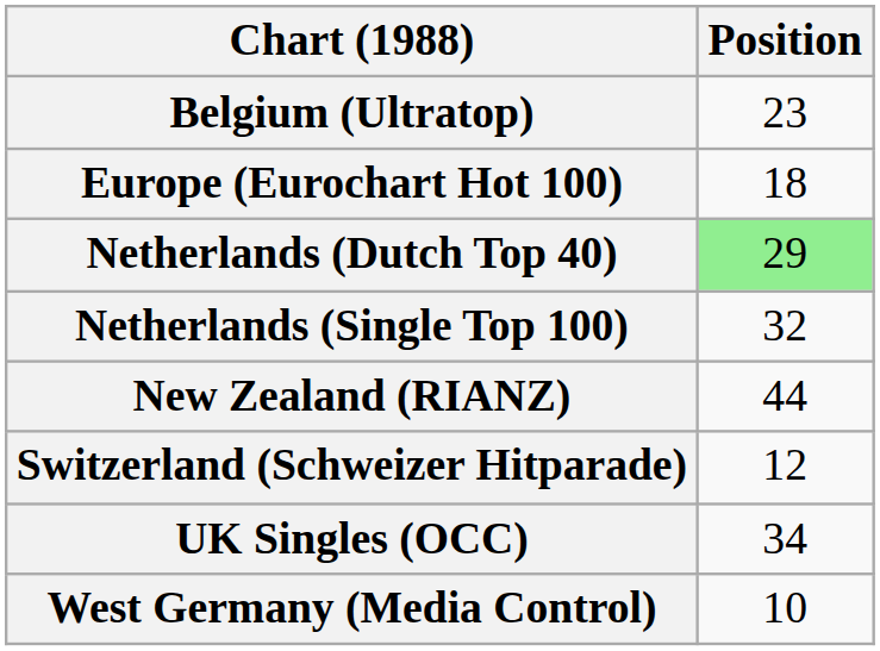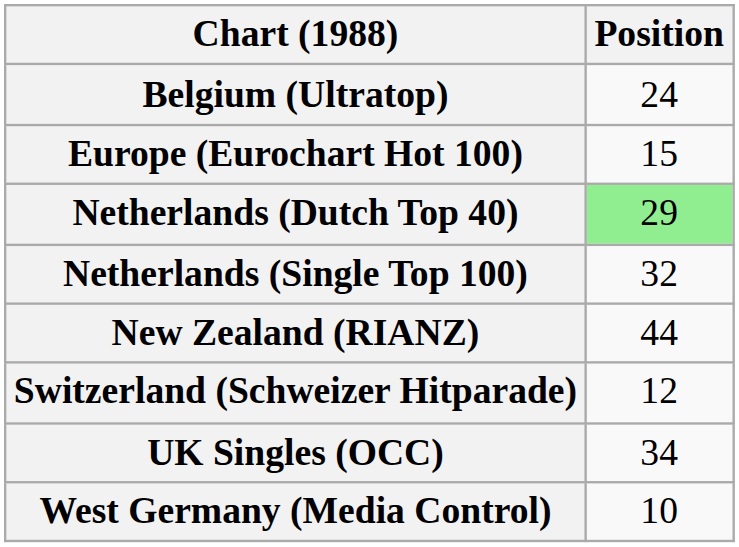Belgium (Ultratop) | Position: 23 -> 24
Europe (Eurochart Hot 100) | Position: 18 -> 15
